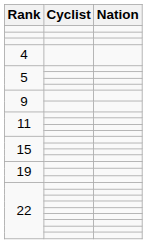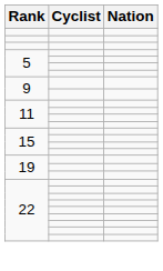- row: 4
